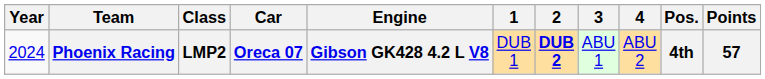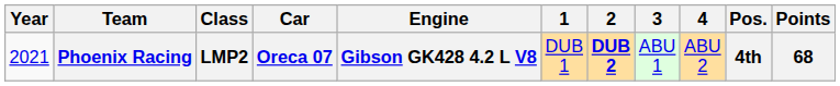Phoenix Racing | Year: 2024 -> 2021
Phoenix Racing | Points: 57 -> 68
